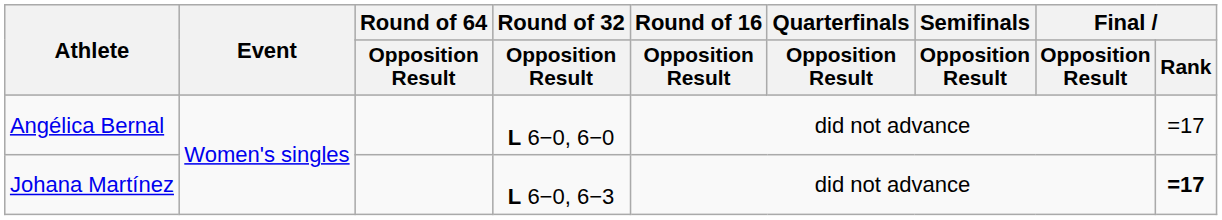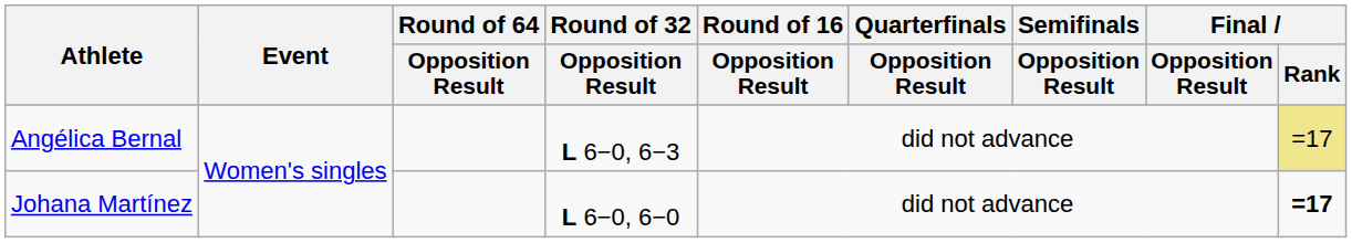Angélica Bernal | Round of 32 / Opposition Result: L 6−0, 6−0 -> L 6−0, 6−3
Angélica Bernal | Final / Rank: no background -> khaki background
Johana Martínez | Round of 32 / Opposition Result: L 6−0, 6−3 -> L 6−0, 6−0
